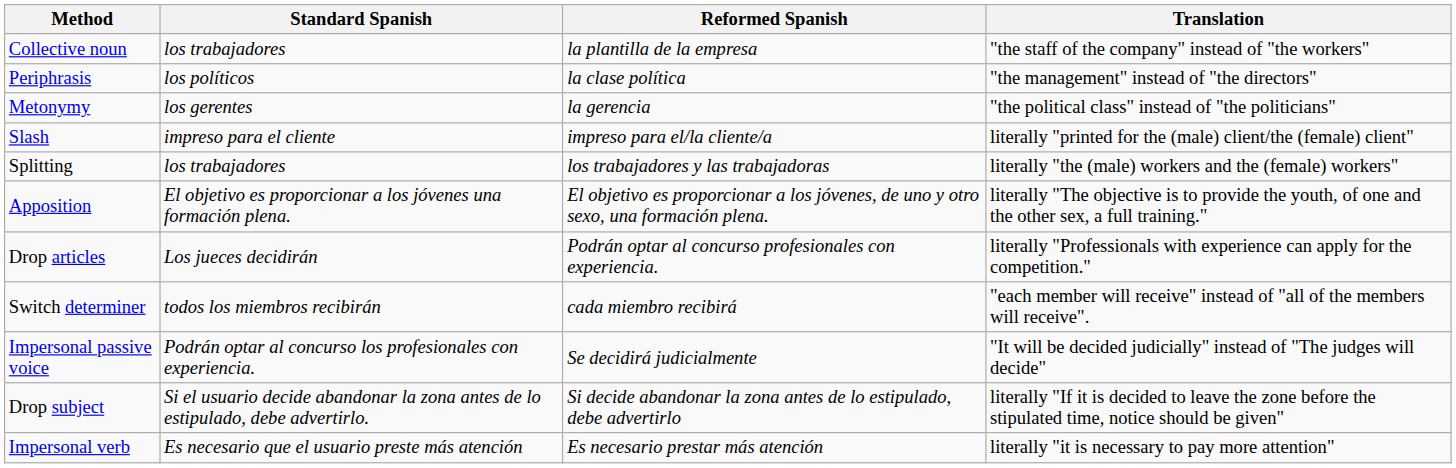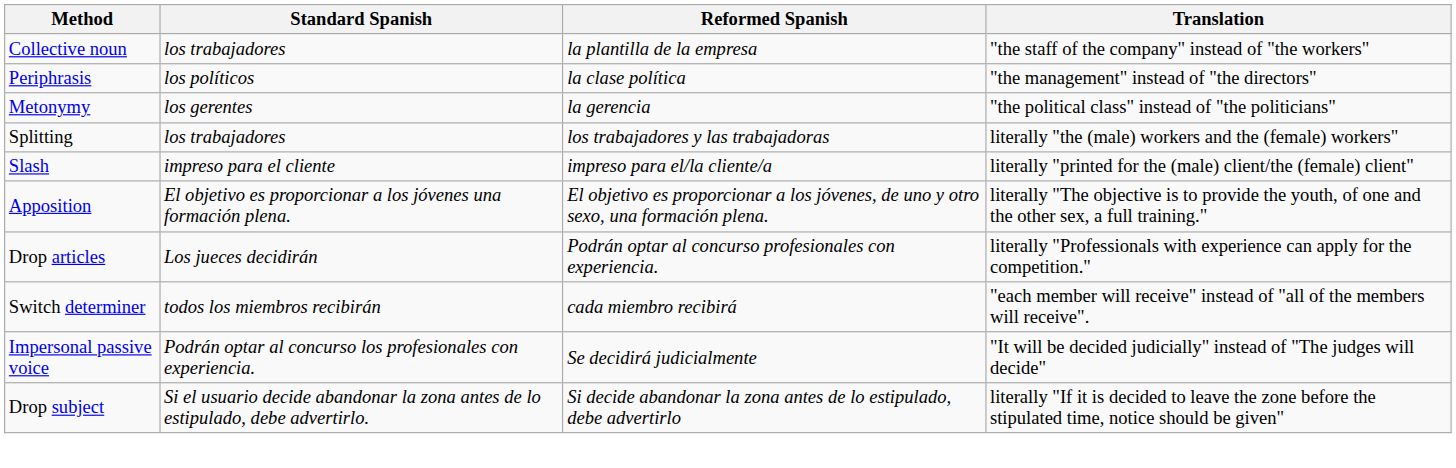rows swapped: Splitting <-> Slash
- row: Impersonal verb | Es necesario que el usuario preste más atención | Es necesario prestar más atención | literally "it is necessary to pay more attention"
